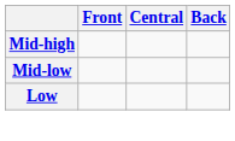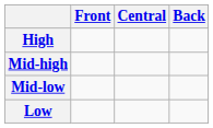+ row: High
